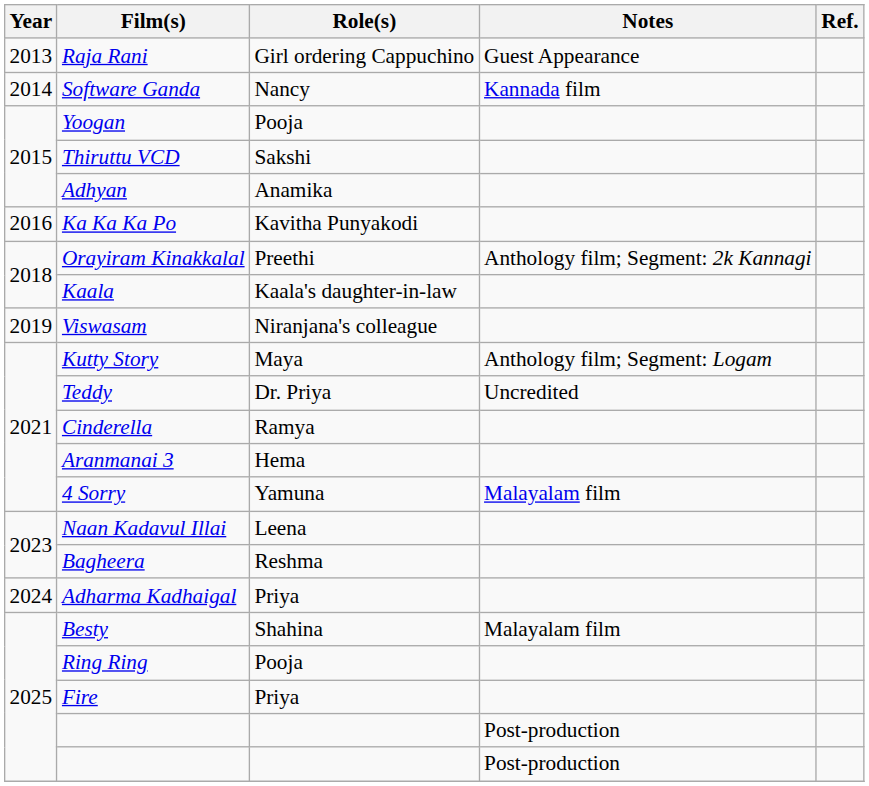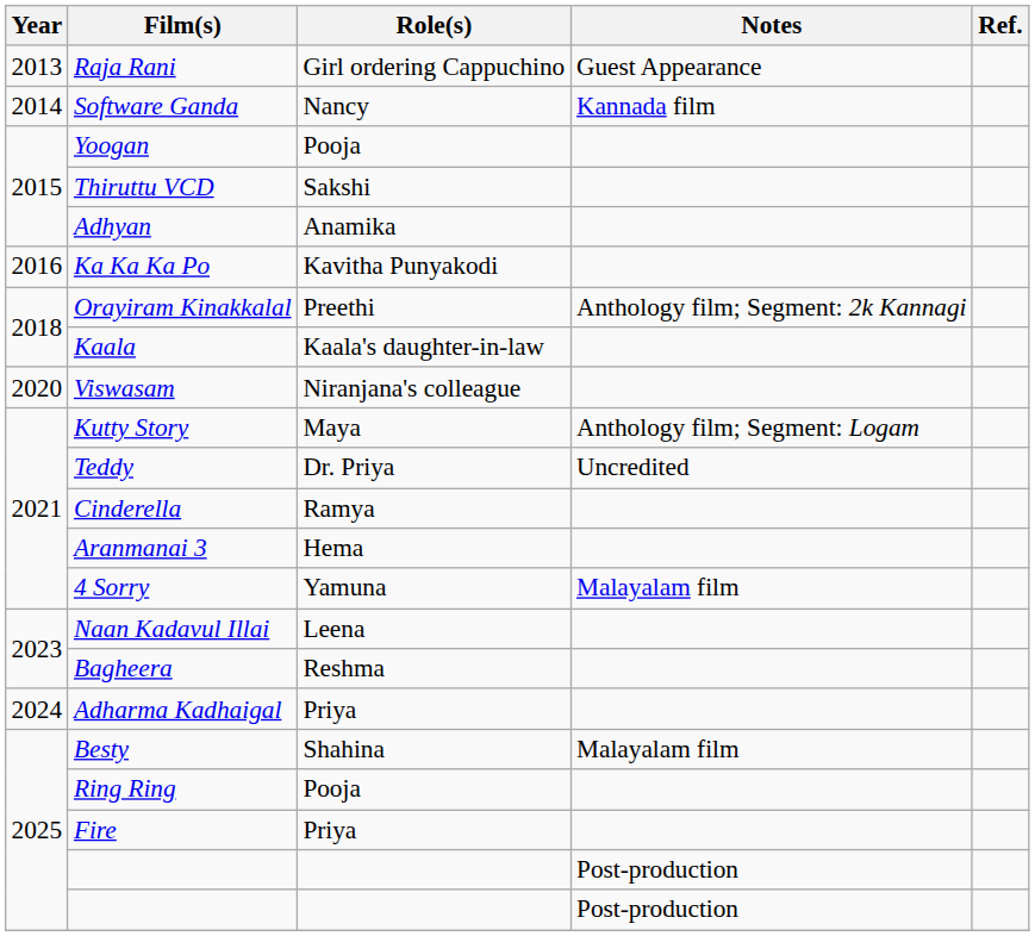Viswasam | Year: 2019 -> 2020
